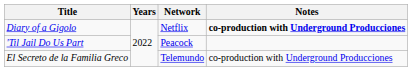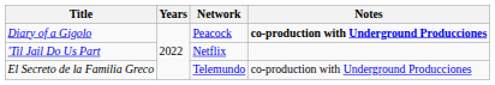Diary of a Gigolo | Network: Netflix -> Peacock
'Til Jail Do Us Part | Network: Peacock -> Netflix
